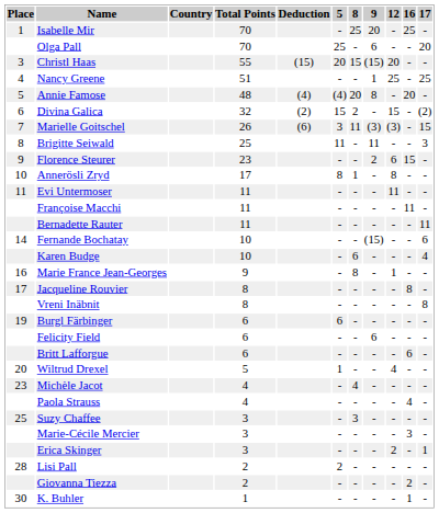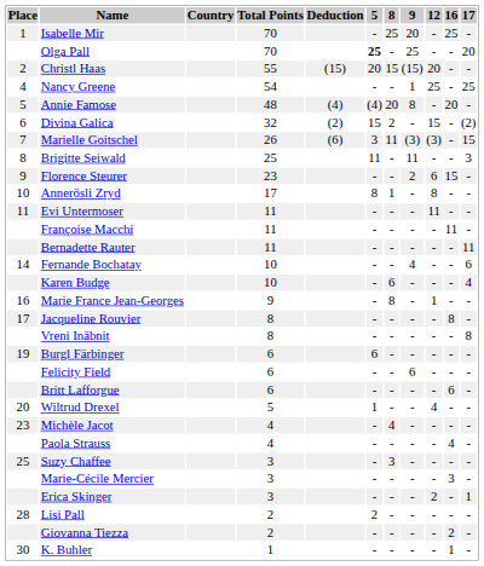Olga Pall | 5: normal -> bold
Olga Pall | 9: 6 -> 25
Christl Haas | Place: 3 -> 2
Nancy Greene | Total Points: 51 -> 54
Fernande Bochatay | 9: (15) -> 4
